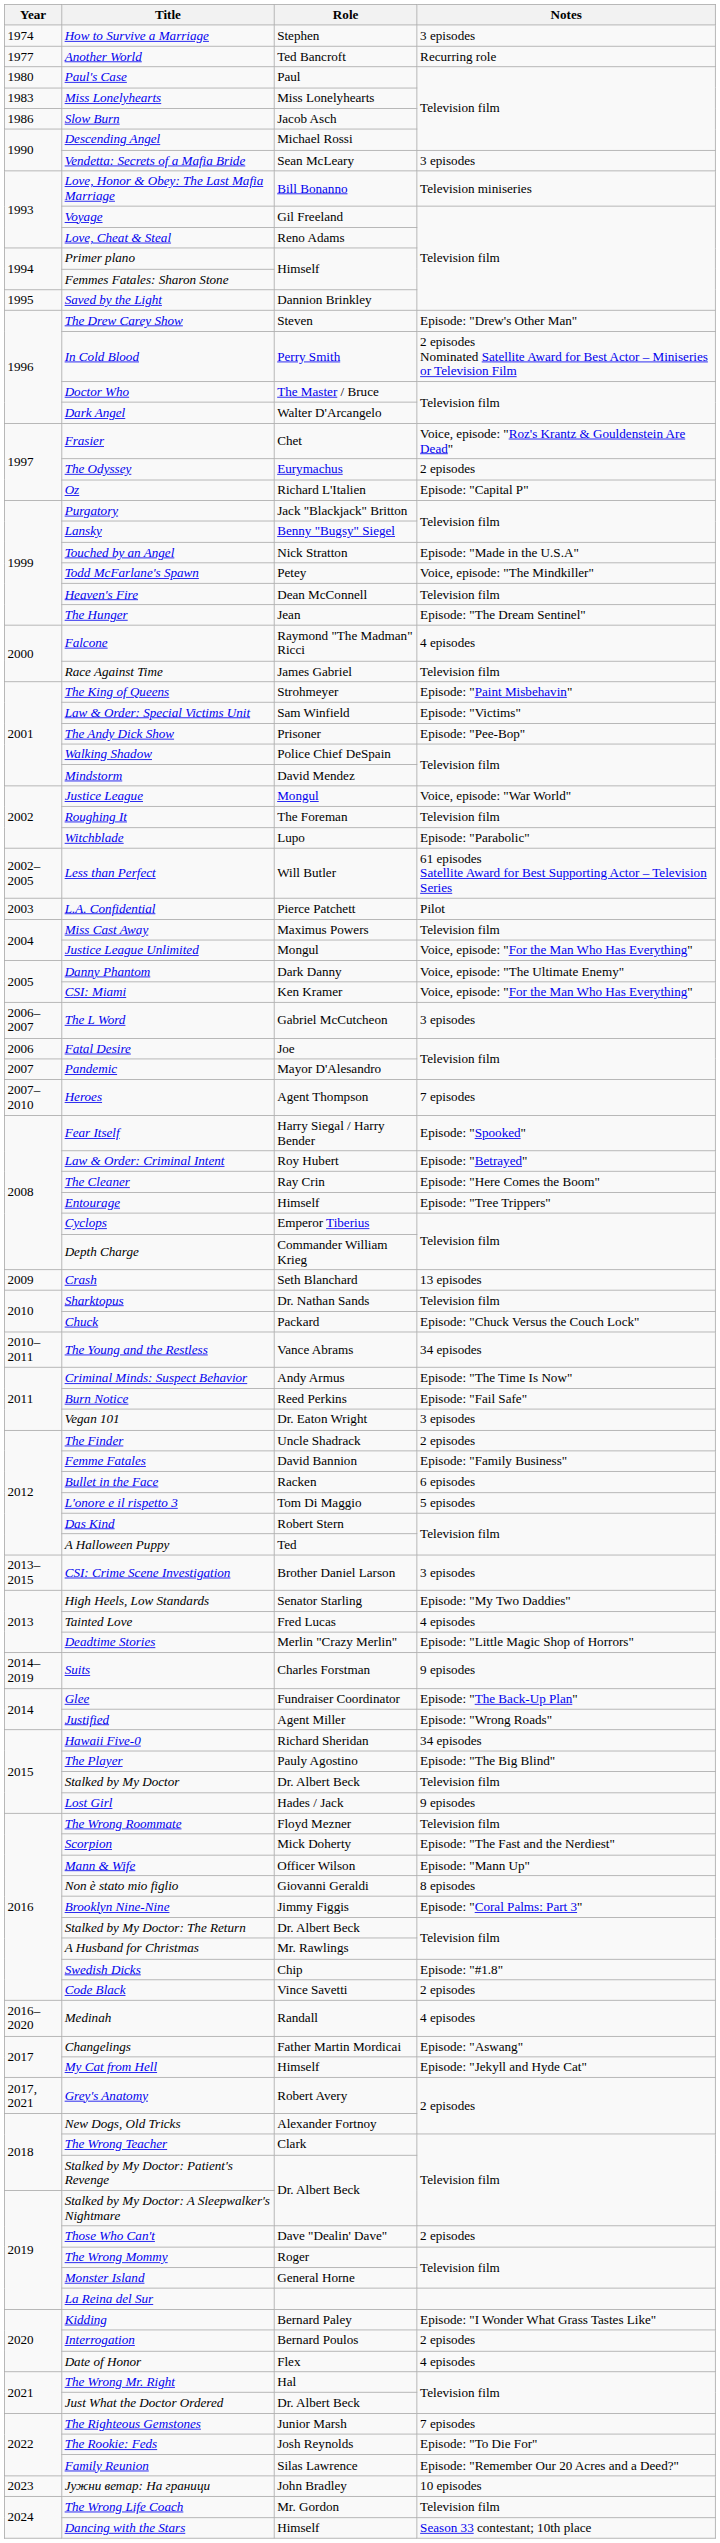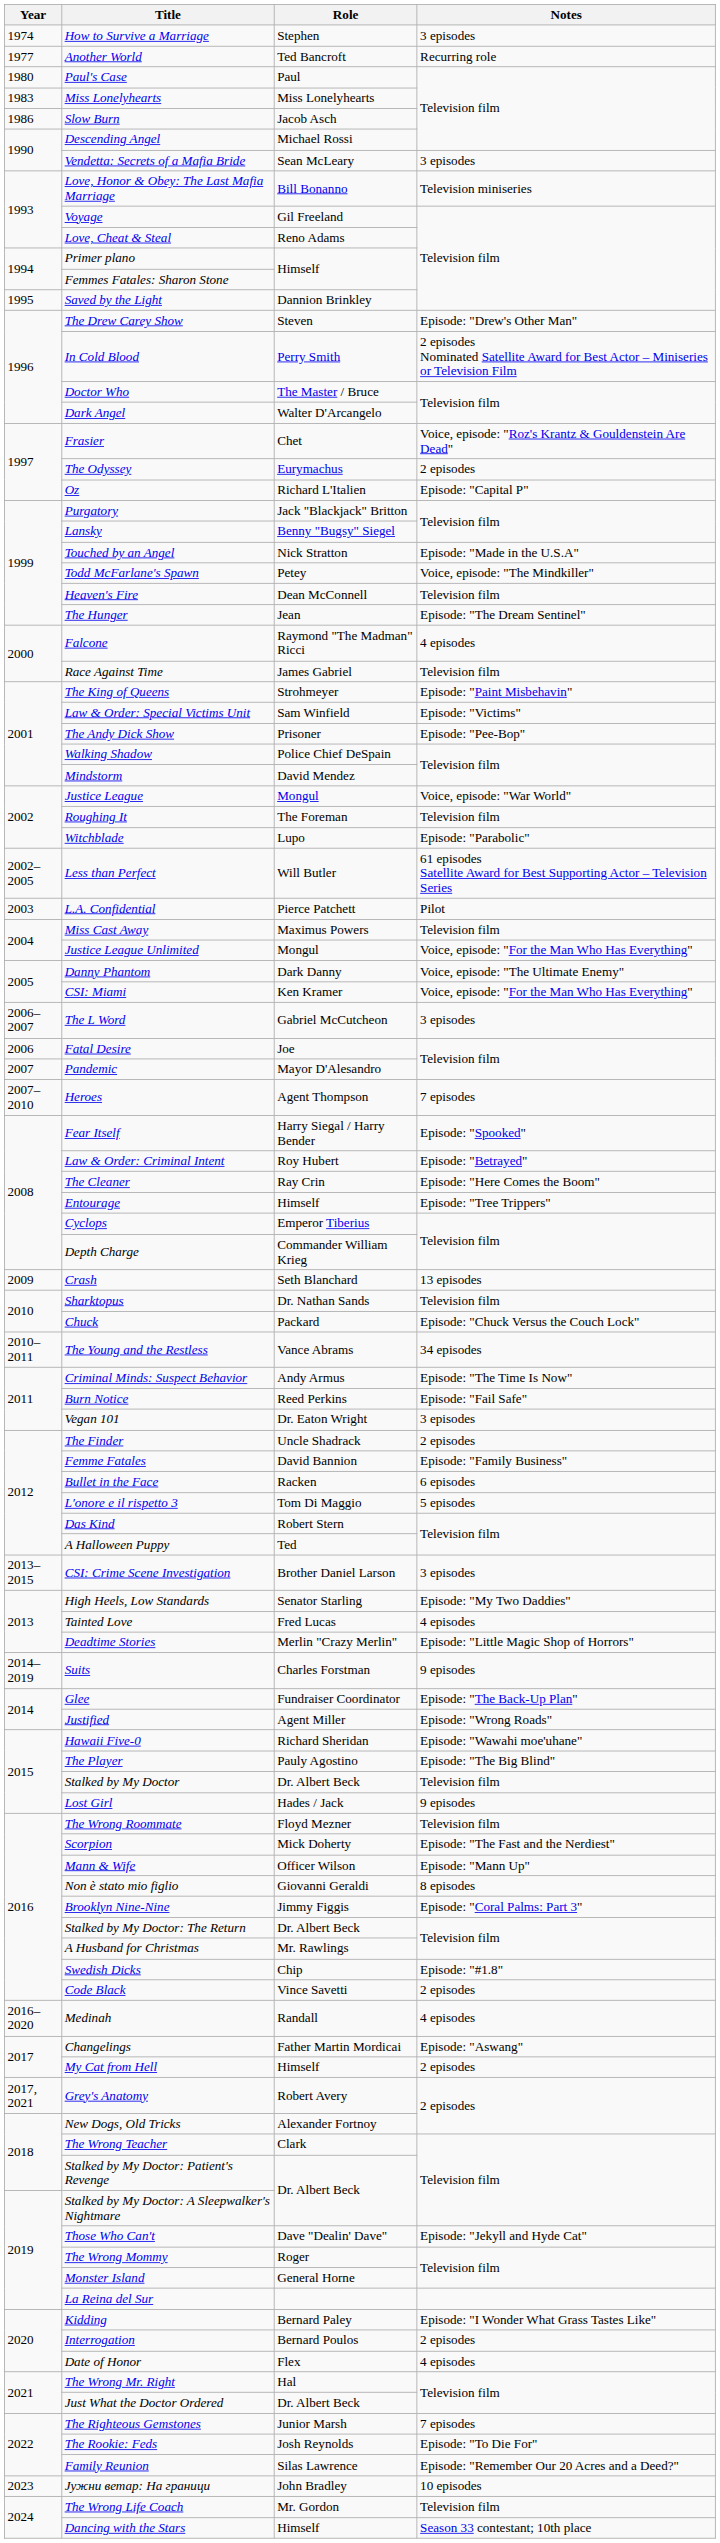Hawaii Five-0 | Notes: 34 episodes -> Episode: "Wawahi moe'uhane"
My Cat from Hell | Notes: Episode: "Jekyll and Hyde Cat" -> 2 episodes
Those Who Can't | Notes: 2 episodes -> Episode: "Jekyll and Hyde Cat"
